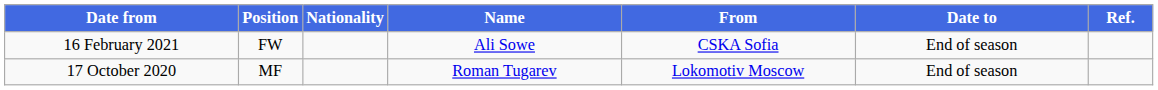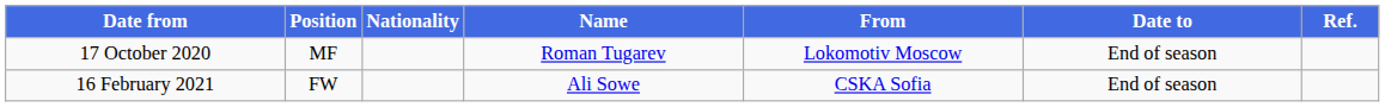rows swapped: 17 October 2020 <-> 16 February 2021
